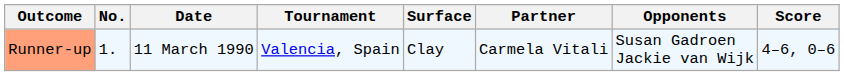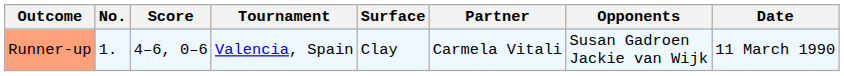columns swapped: Date <-> Score
